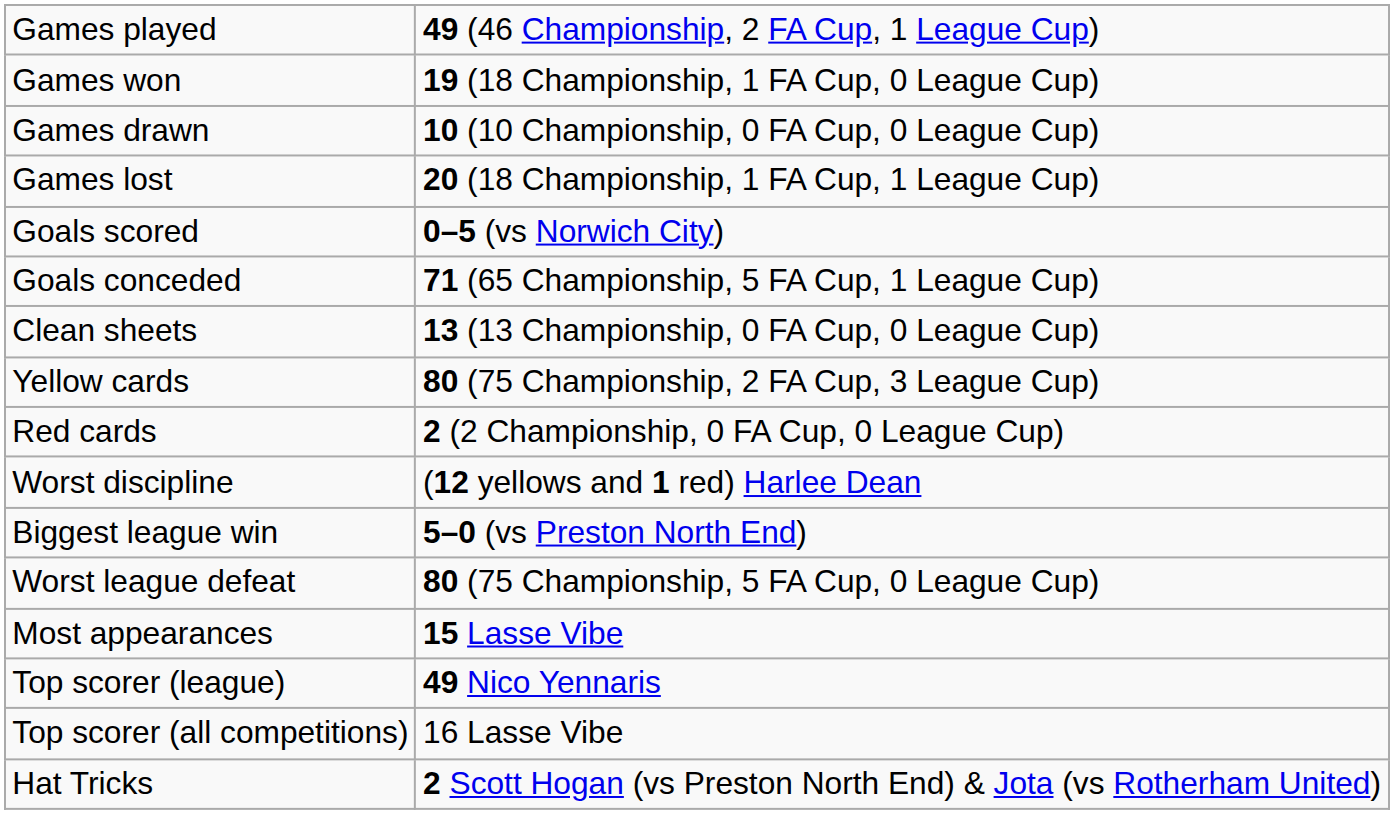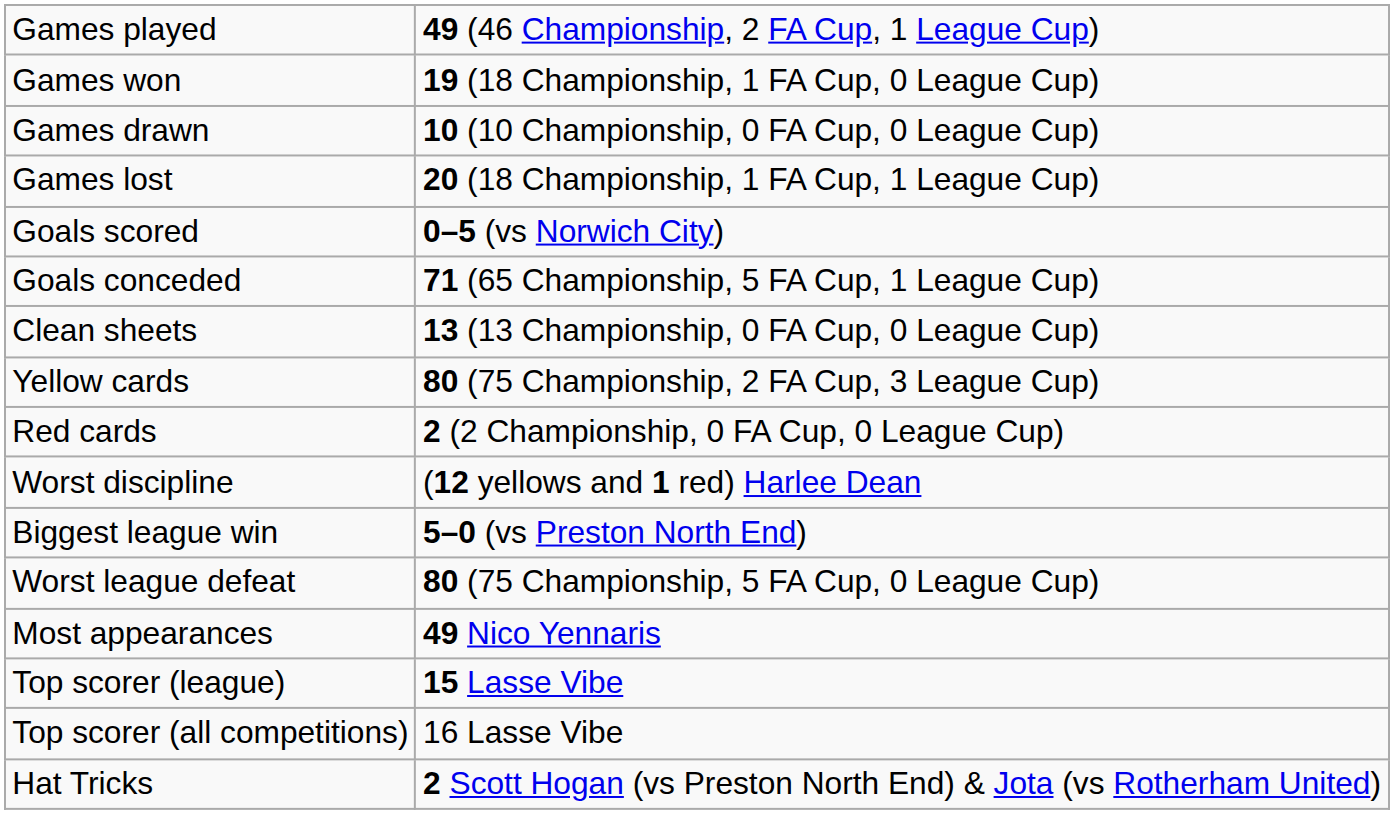Most appearances | column 2: 15 Lasse Vibe -> 49 Nico Yennaris
Top scorer (league) | column 2: 49 Nico Yennaris -> 15 Lasse Vibe
